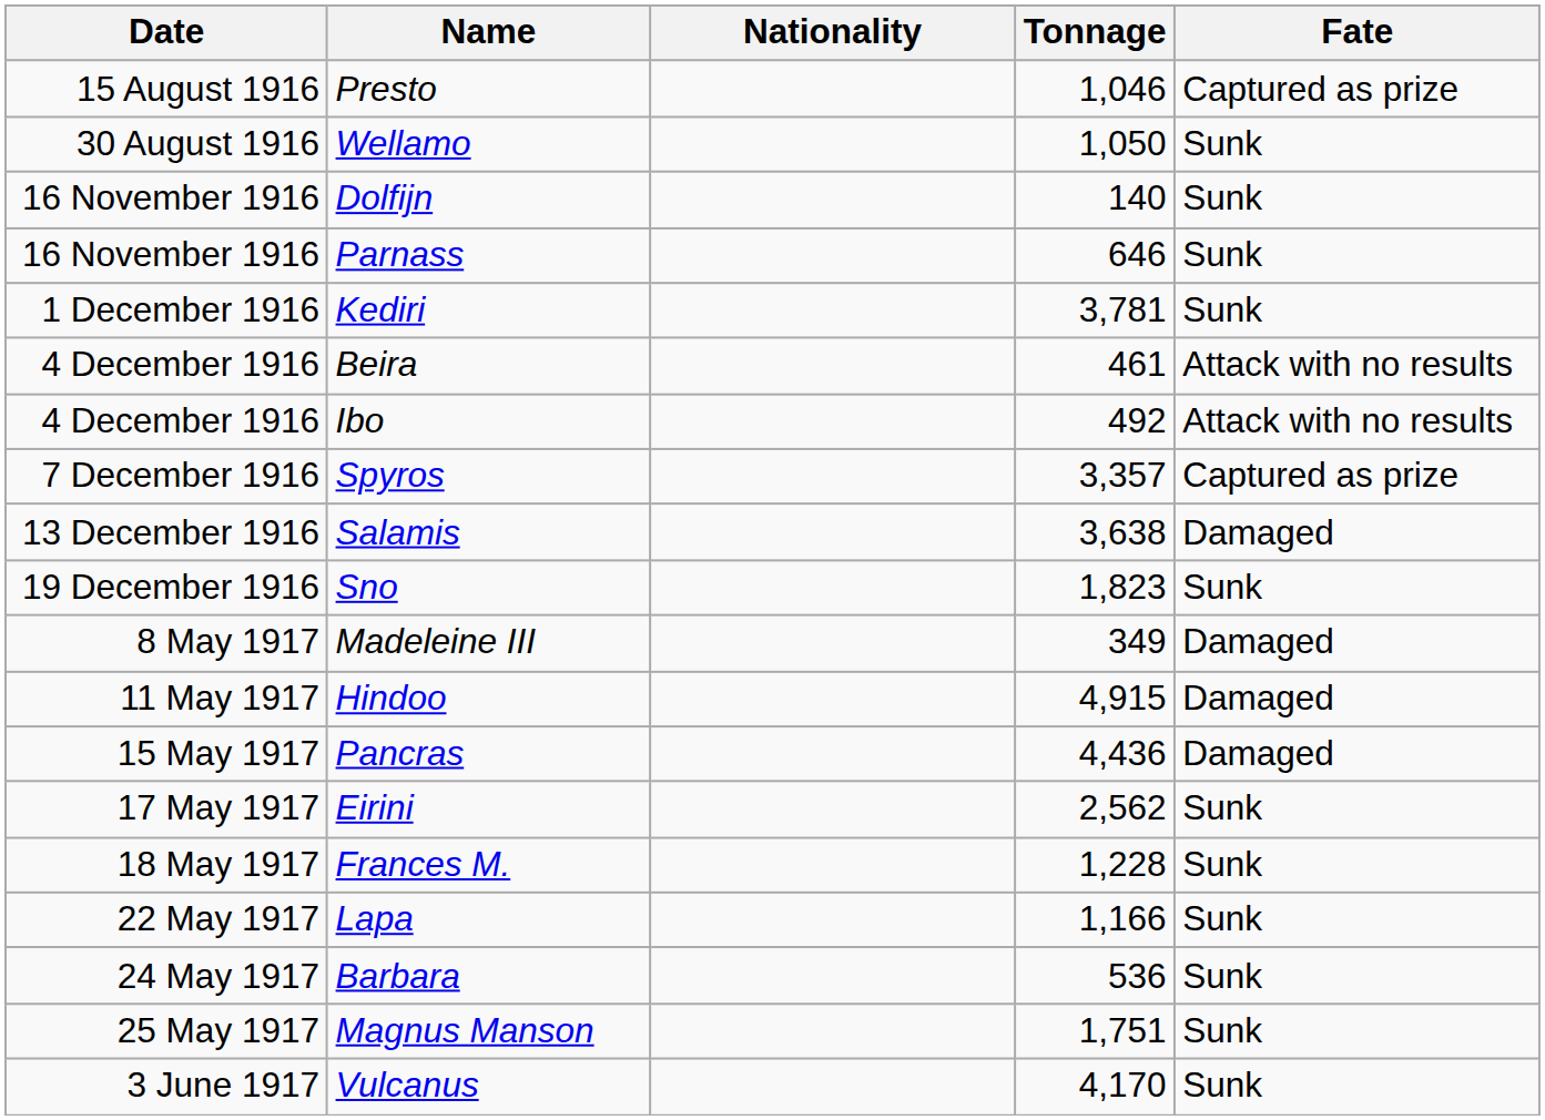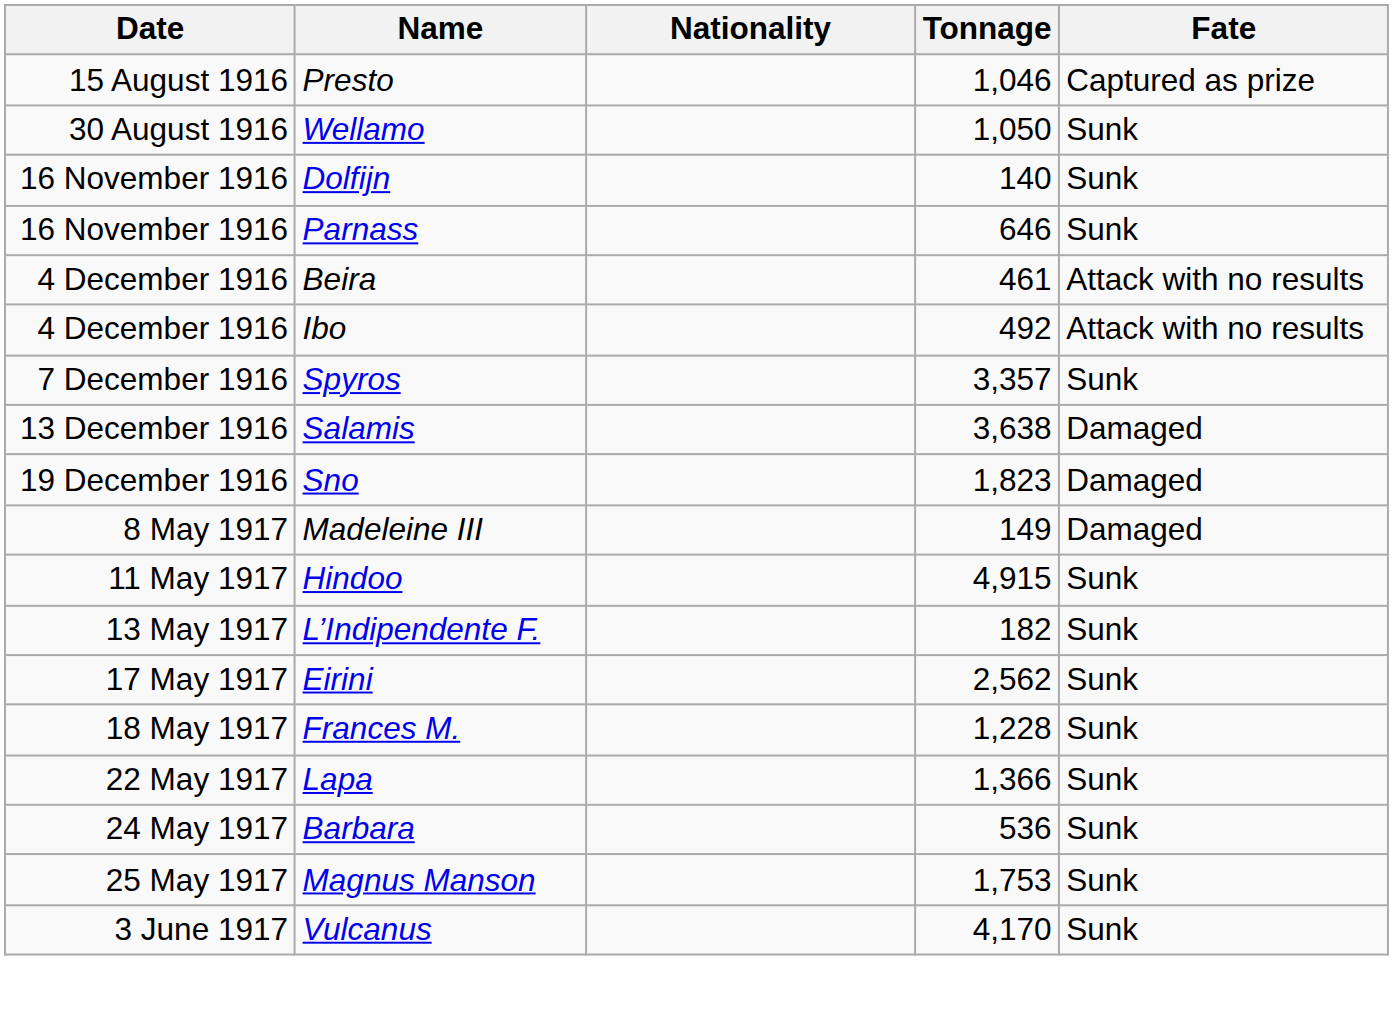- row: 1 December 1916 | Kediri | 3,781 | Sunk
Spyros | Fate: Captured as prize -> Sunk
Sno | Fate: Sunk -> Damaged
Madeleine III | Tonnage: 349 -> 149
Hindoo | Fate: Damaged -> Sunk
+ row: 13 May 1917 | L’Indipendente F. | 182 | Sunk
- row: 15 May 1917 | Pancras | 4,436 | Damaged
Lapa | Tonnage: 1,166 -> 1,366
Magnus Manson | Tonnage: 1,751 -> 1,753
